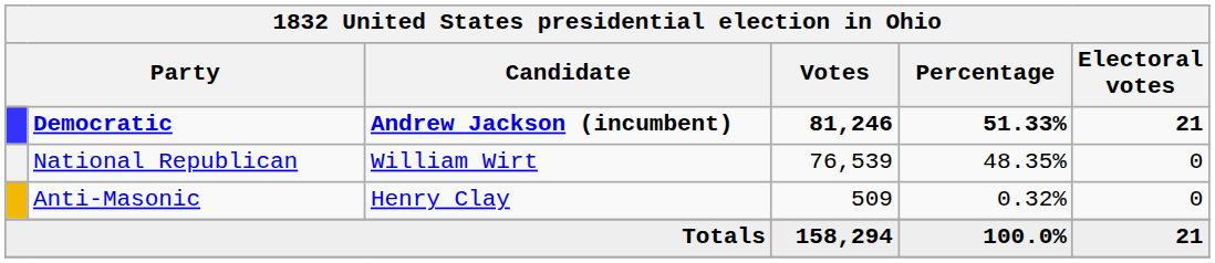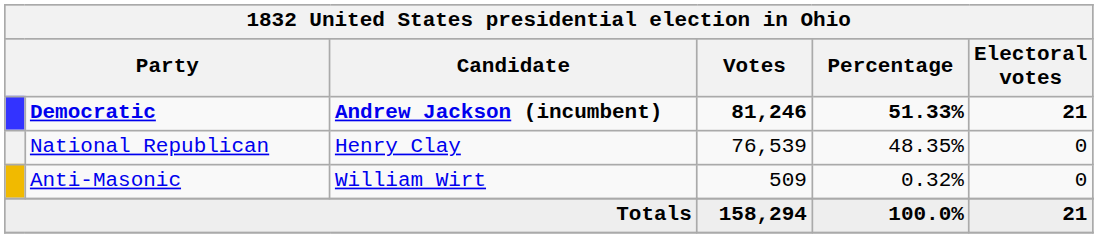National Republican | Candidate: William Wirt -> Henry Clay
Anti-Masonic | Candidate: Henry Clay -> William Wirt
